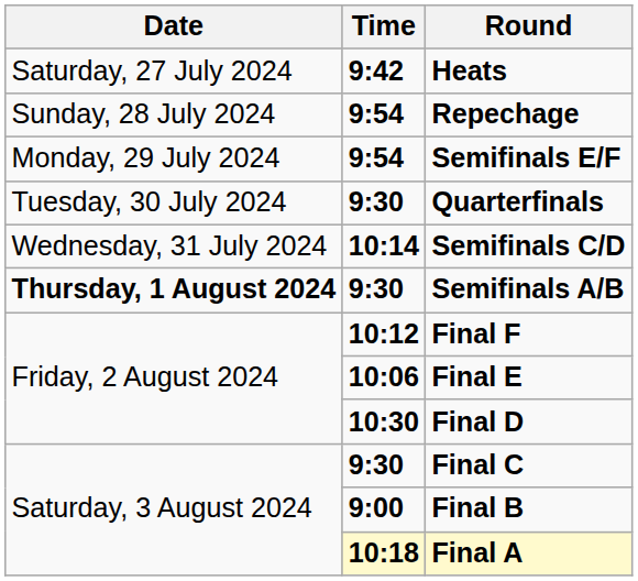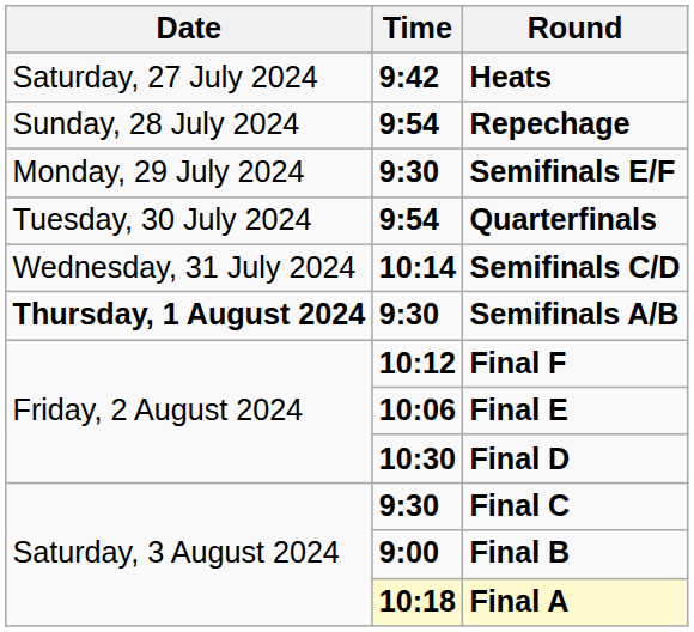Semifinals E/F | Time: 9:54 -> 9:30
Quarterfinals | Time: 9:30 -> 9:54
